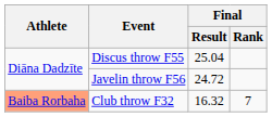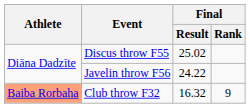Discus throw F55 | Final / Result: 25.04 -> 25.02
Javelin throw F56 | Final / Result: 24.72 -> 24.22
Club throw F32 | Final / Rank: 7 -> 9
